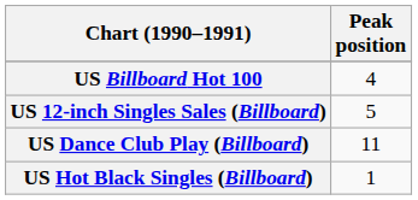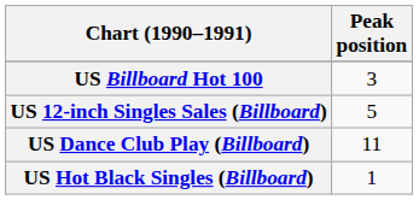US Billboard Hot 100 | Peak position: 4 -> 3
